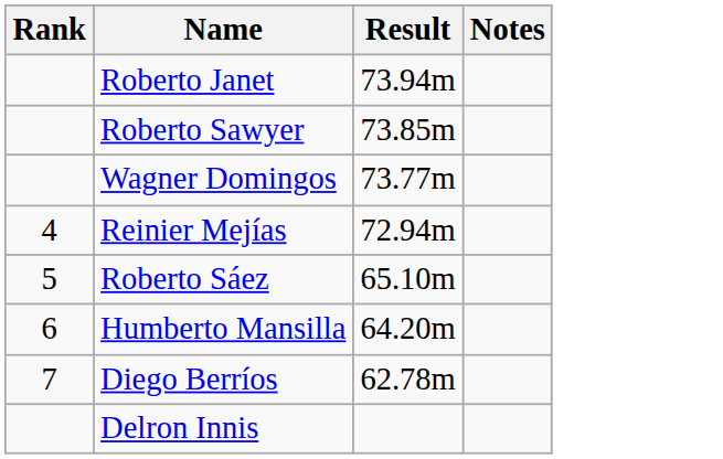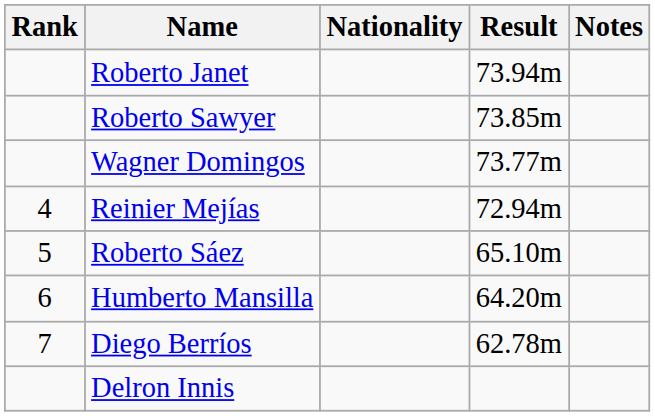+ column: Nationality
